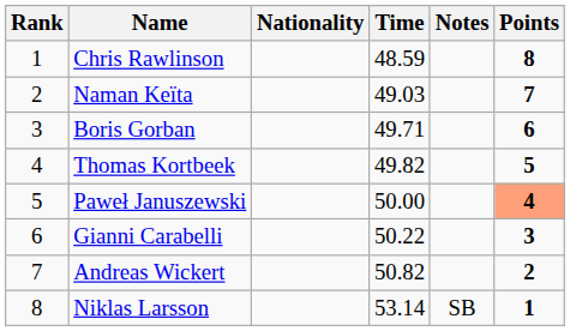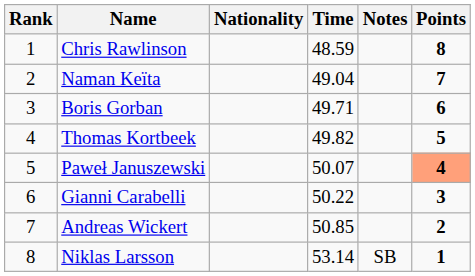Naman Keïta | Time: 49.03 -> 49.04
Paweł Januszewski | Time: 50.00 -> 50.07
Andreas Wickert | Time: 50.82 -> 50.85
